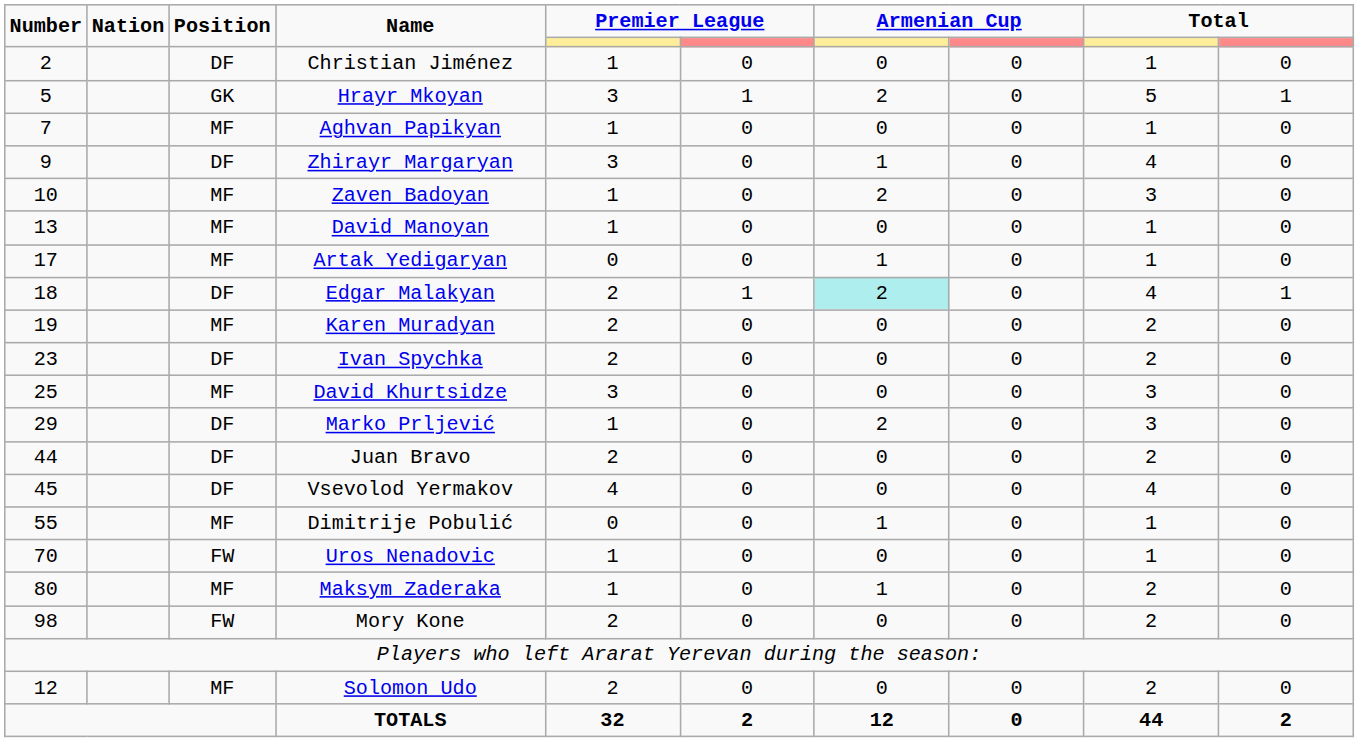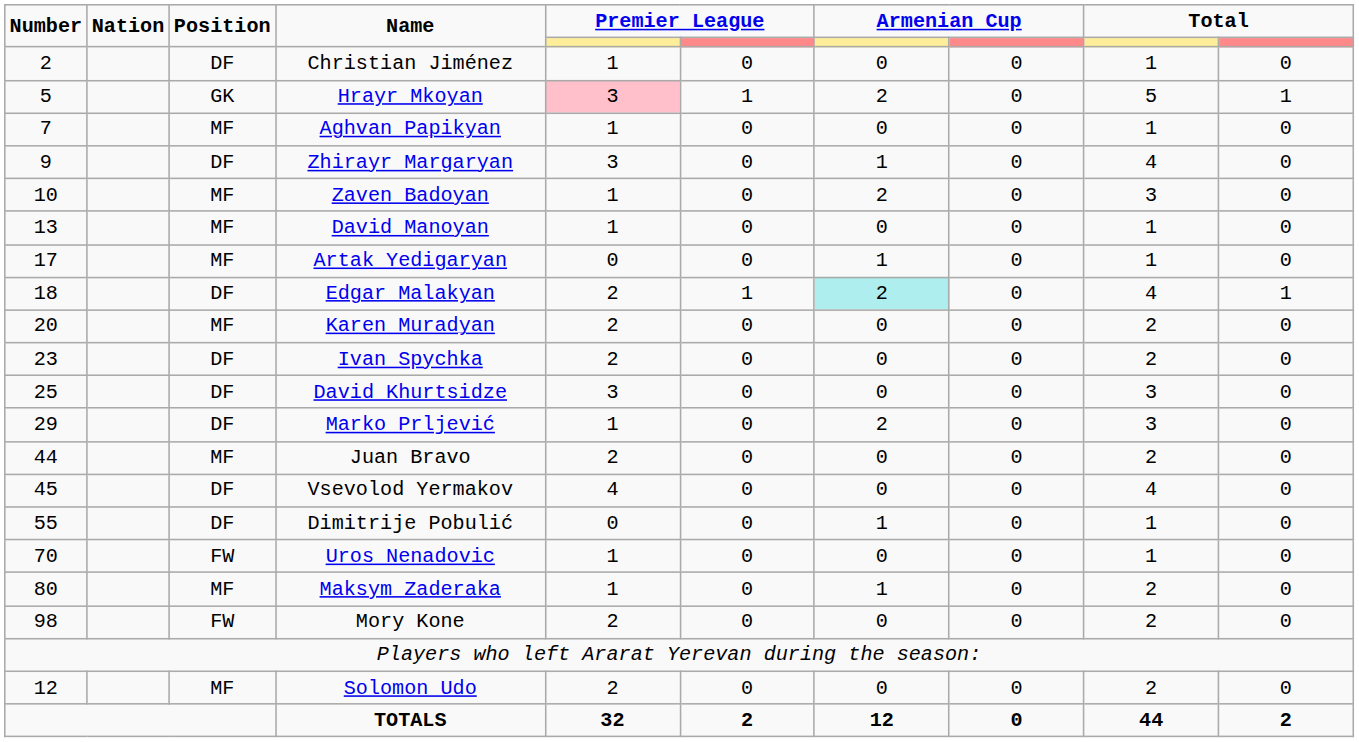Hrayr Mkoyan | column 5: no background -> pink background
Karen Muradyan | Number: 19 -> 20
David Khurtsidze | Position: MF -> DF
Juan Bravo | Position: DF -> MF
Dimitrije Pobulić | Position: MF -> DF
